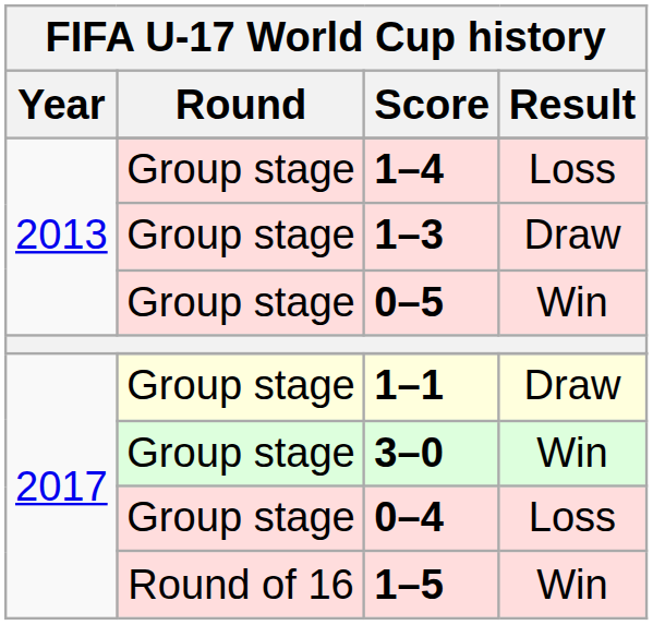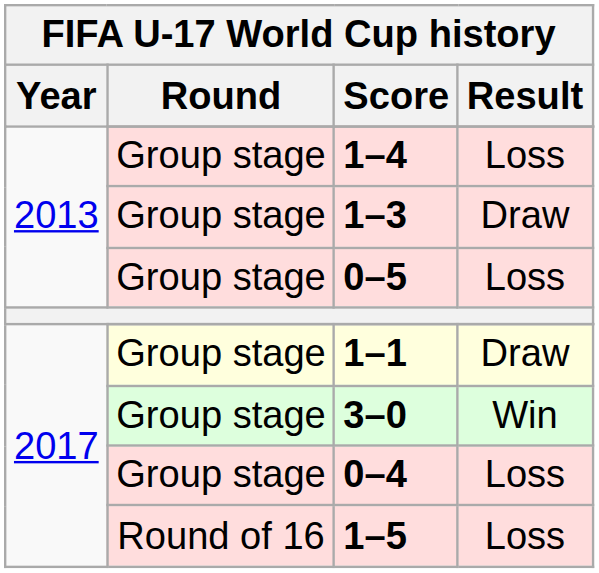0–5 | Result: Win -> Loss
1–5 | Result: Win -> Loss
